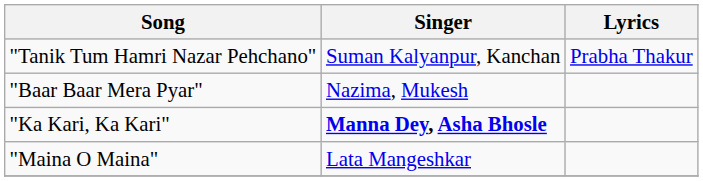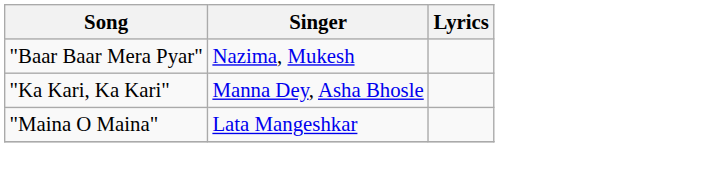- row: "Tanik Tum Hamri Nazar Pehchano" | Suman Kalyanpur, Kanchan | Prabha Thakur
"Ka Kari, Ka Kari" | Singer: bold -> normal
